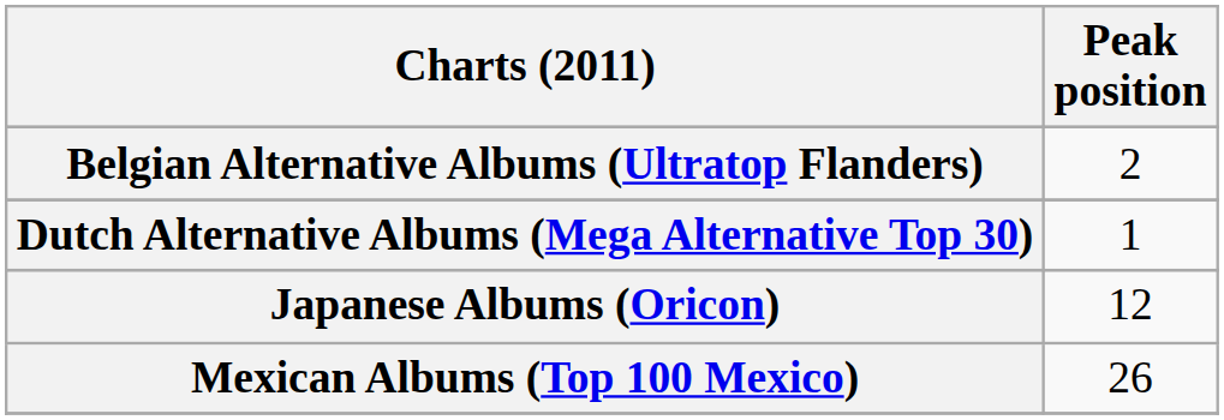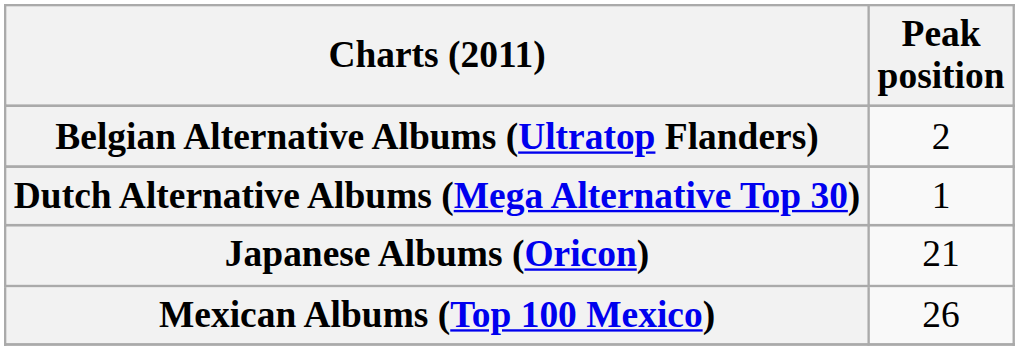Japanese Albums (Oricon) | Peak position: 12 -> 21
